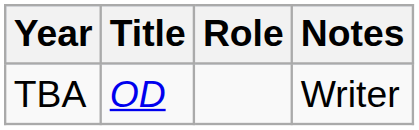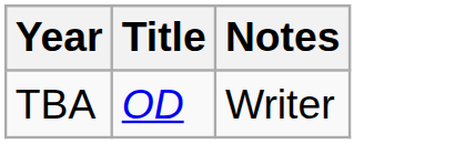- column: Role
